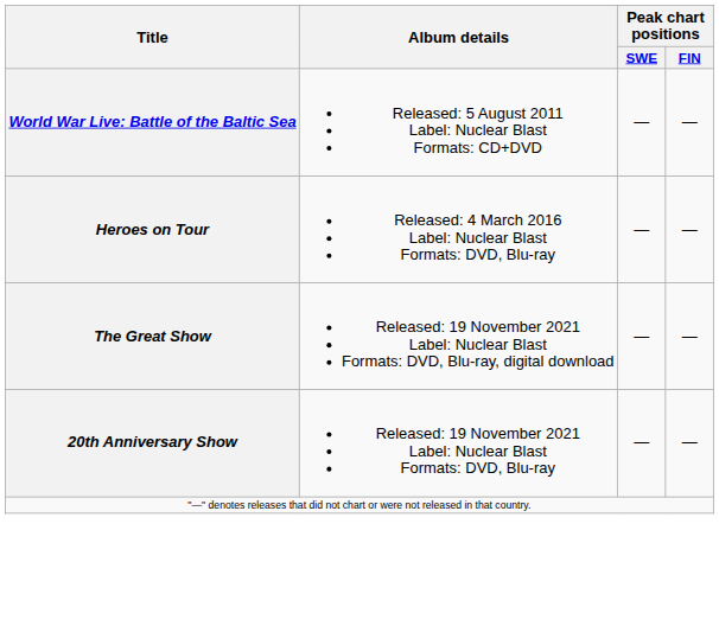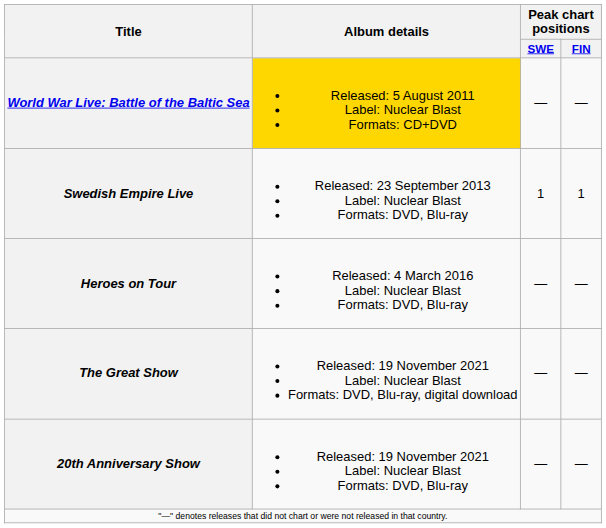World War Live: Battle of the Baltic Sea | Album details: no background -> gold background
+ row: Swedish Empire Live | Released: 23 September 2013 Label: Nuclear Blast Formats: DVD, Blu-ray | 1 | 1
